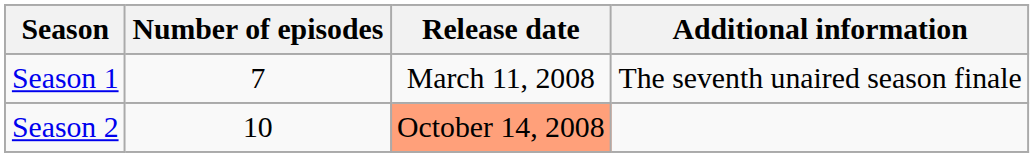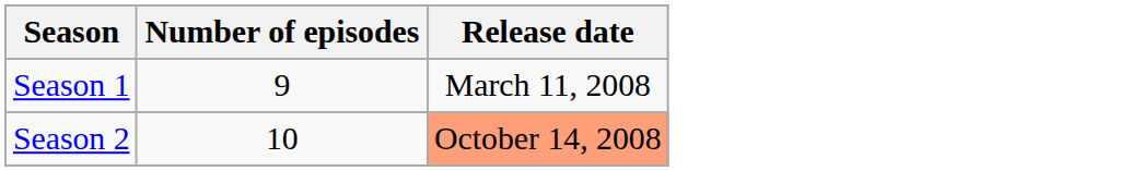- column: Additional information | The seventh unaired season finale
Season 1 | Number of episodes: 7 -> 9
